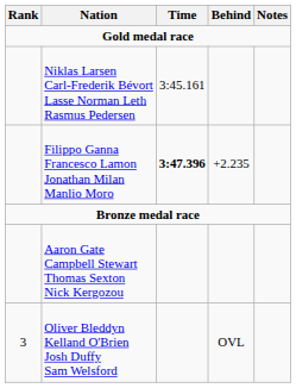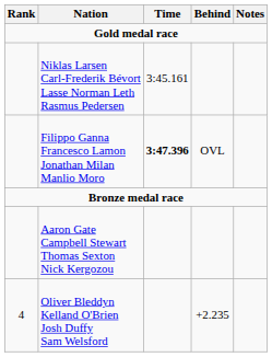Filippo Ganna Francesco Lamon Jonathan Milan Manlio Moro | Behind: +2.235 -> OVL
Oliver Bleddyn Kelland O'Brien Josh Duffy Sam Welsford | Rank: 3 -> 4
Oliver Bleddyn Kelland O'Brien Josh Duffy Sam Welsford | Behind: OVL -> +2.235
